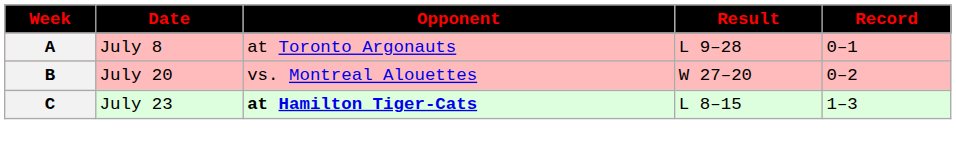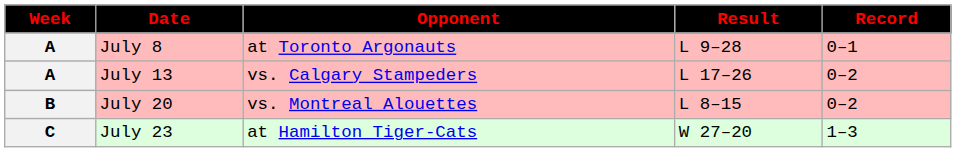+ row: A | July 13 | vs. Calgary Stampeders | L 17–26 | 0–2
July 20 | Result: W 27–20 -> L 8–15
July 23 | Opponent: bold -> normal
July 23 | Result: L 8–15 -> W 27–20
